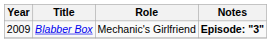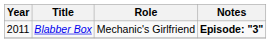Blabber Box | Year: 2009 -> 2011
